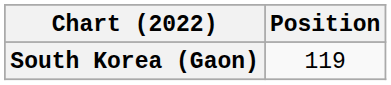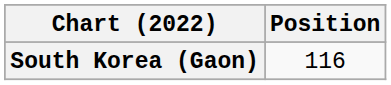South Korea (Gaon) | Position: 119 -> 116
